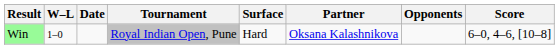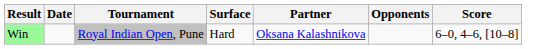- column: W–L | 1–0
